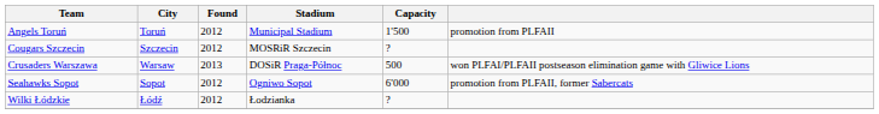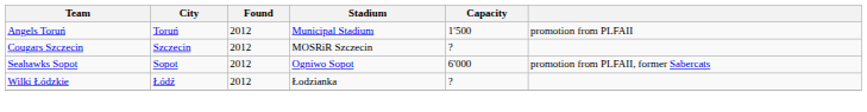- row: Crusaders Warszawa | Warsaw | 2013 | DOSiR Praga-Północ | 500 | won PLFAI/PLFAII postseason elimination game with Gliwice Lions
